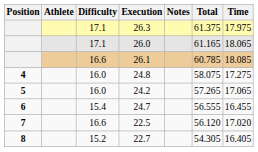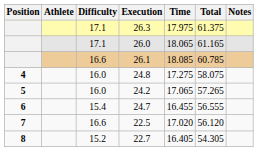columns swapped: Time <-> Notes
